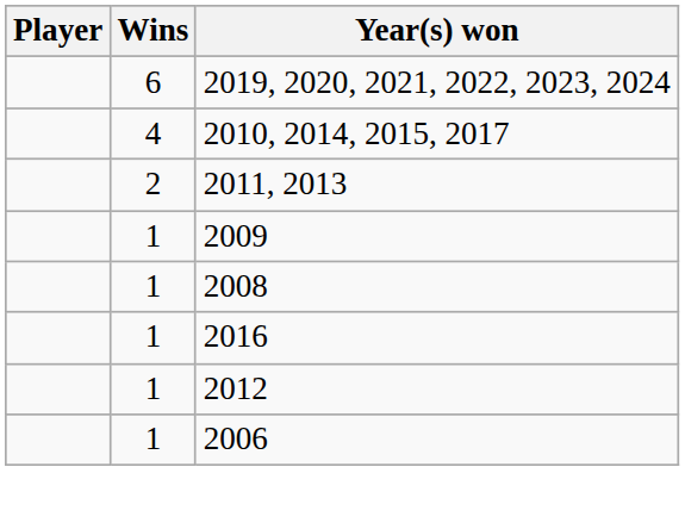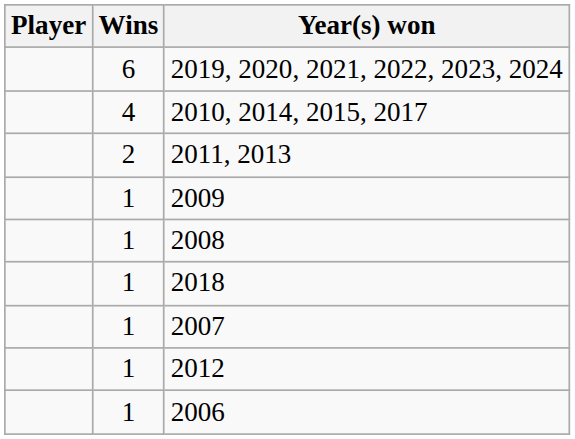+ row: 1 | 2018
- row: 1 | 2016
+ row: 1 | 2007
